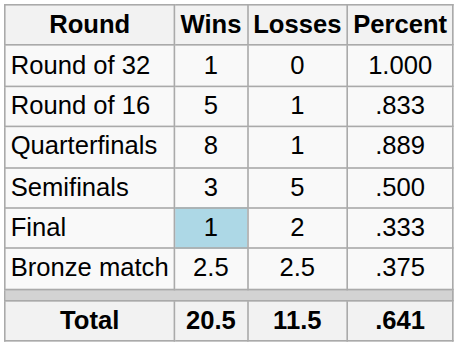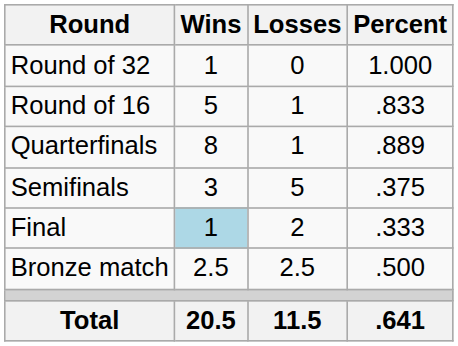Semifinals | Percent: .500 -> .375
Bronze match | Percent: .375 -> .500
